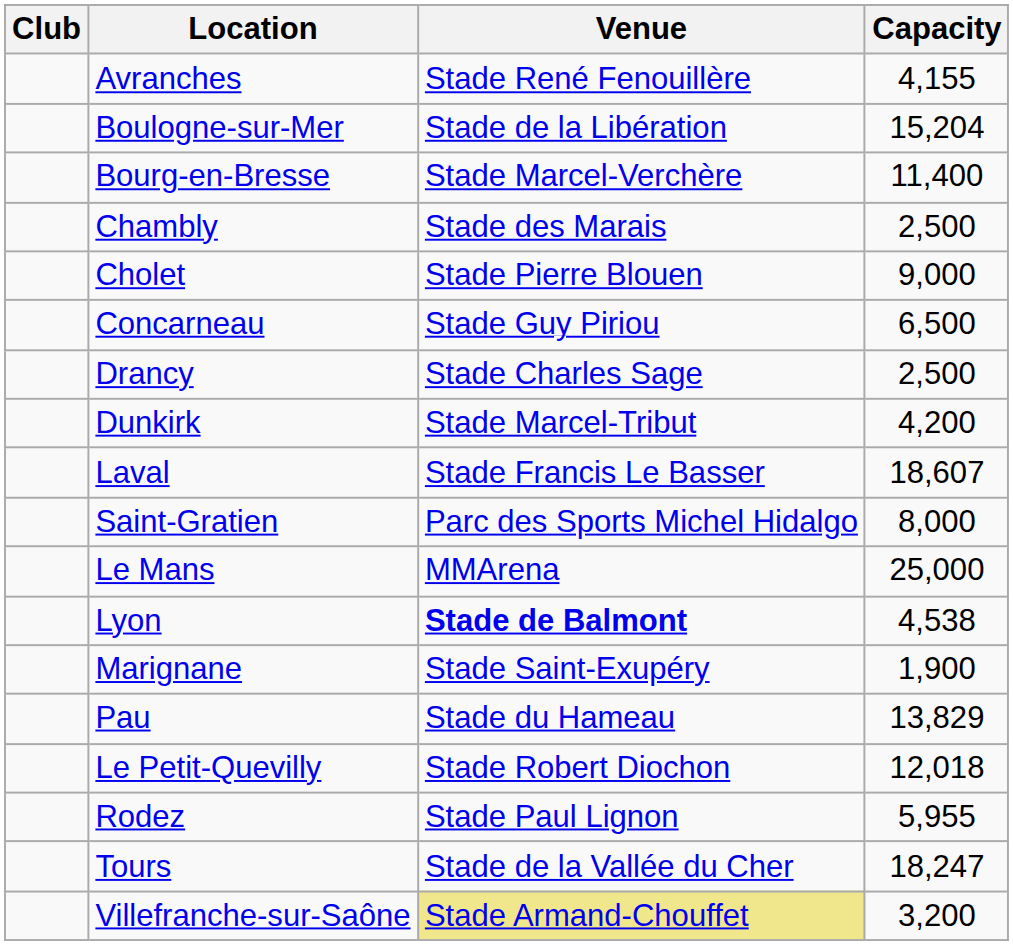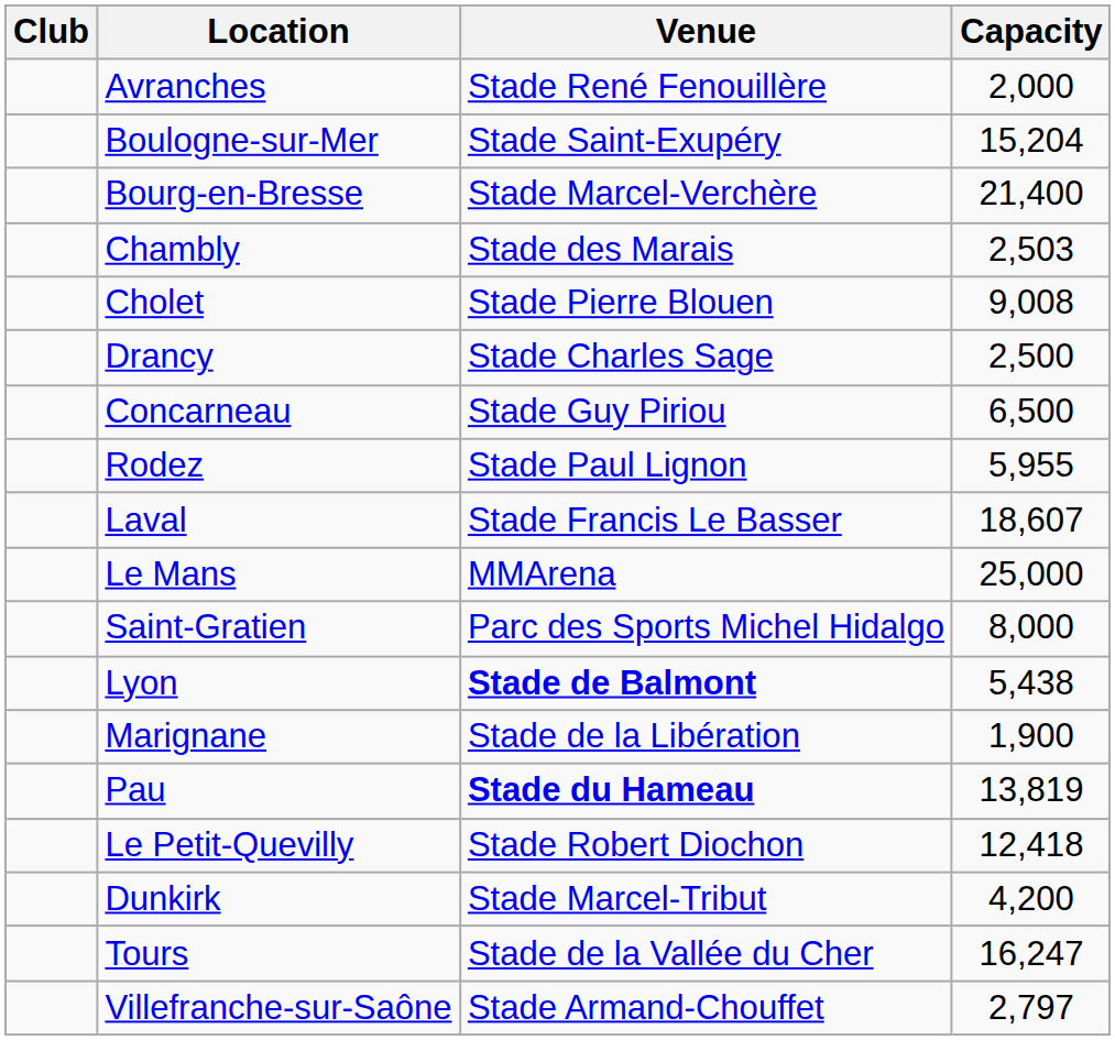Avranches | Capacity: 4,155 -> 2,000
Boulogne-sur-Mer | Venue: Stade de la Libération -> Stade Saint-Exupéry
Bourg-en-Bresse | Capacity: 11,400 -> 21,400
Chambly | Capacity: 2,500 -> 2,503
Cholet | Capacity: 9,000 -> 9,008
rows swapped: Concarneau <-> Drancy
rows swapped: Dunkirk <-> Rodez
rows swapped: Saint-Gratien <-> Le Mans
Lyon | Capacity: 4,538 -> 5,438
Marignane | Venue: Stade Saint-Exupéry -> Stade de la Libération
Pau | Venue: normal -> bold
Pau | Capacity: 13,829 -> 13,819
Le Petit-Quevilly | Capacity: 12,018 -> 12,418
Tours | Capacity: 18,247 -> 16,247
Villefranche-sur-Saône | Venue: khaki background -> no background
Villefranche-sur-Saône | Capacity: 3,200 -> 2,797
